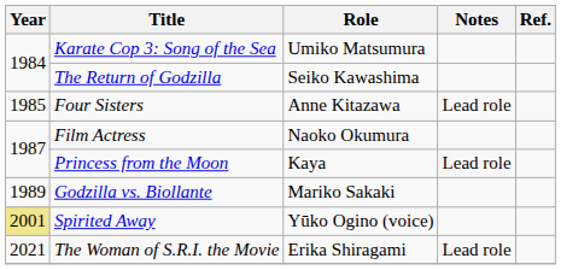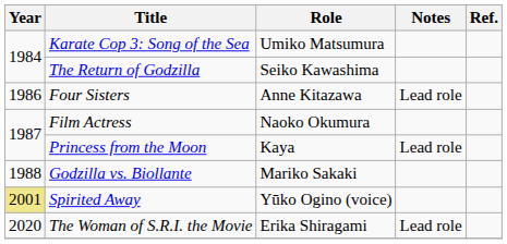Four Sisters | Year: 1985 -> 1986
Godzilla vs. Biollante | Year: 1989 -> 1988
The Woman of S.R.I. the Movie | Year: 2021 -> 2020
